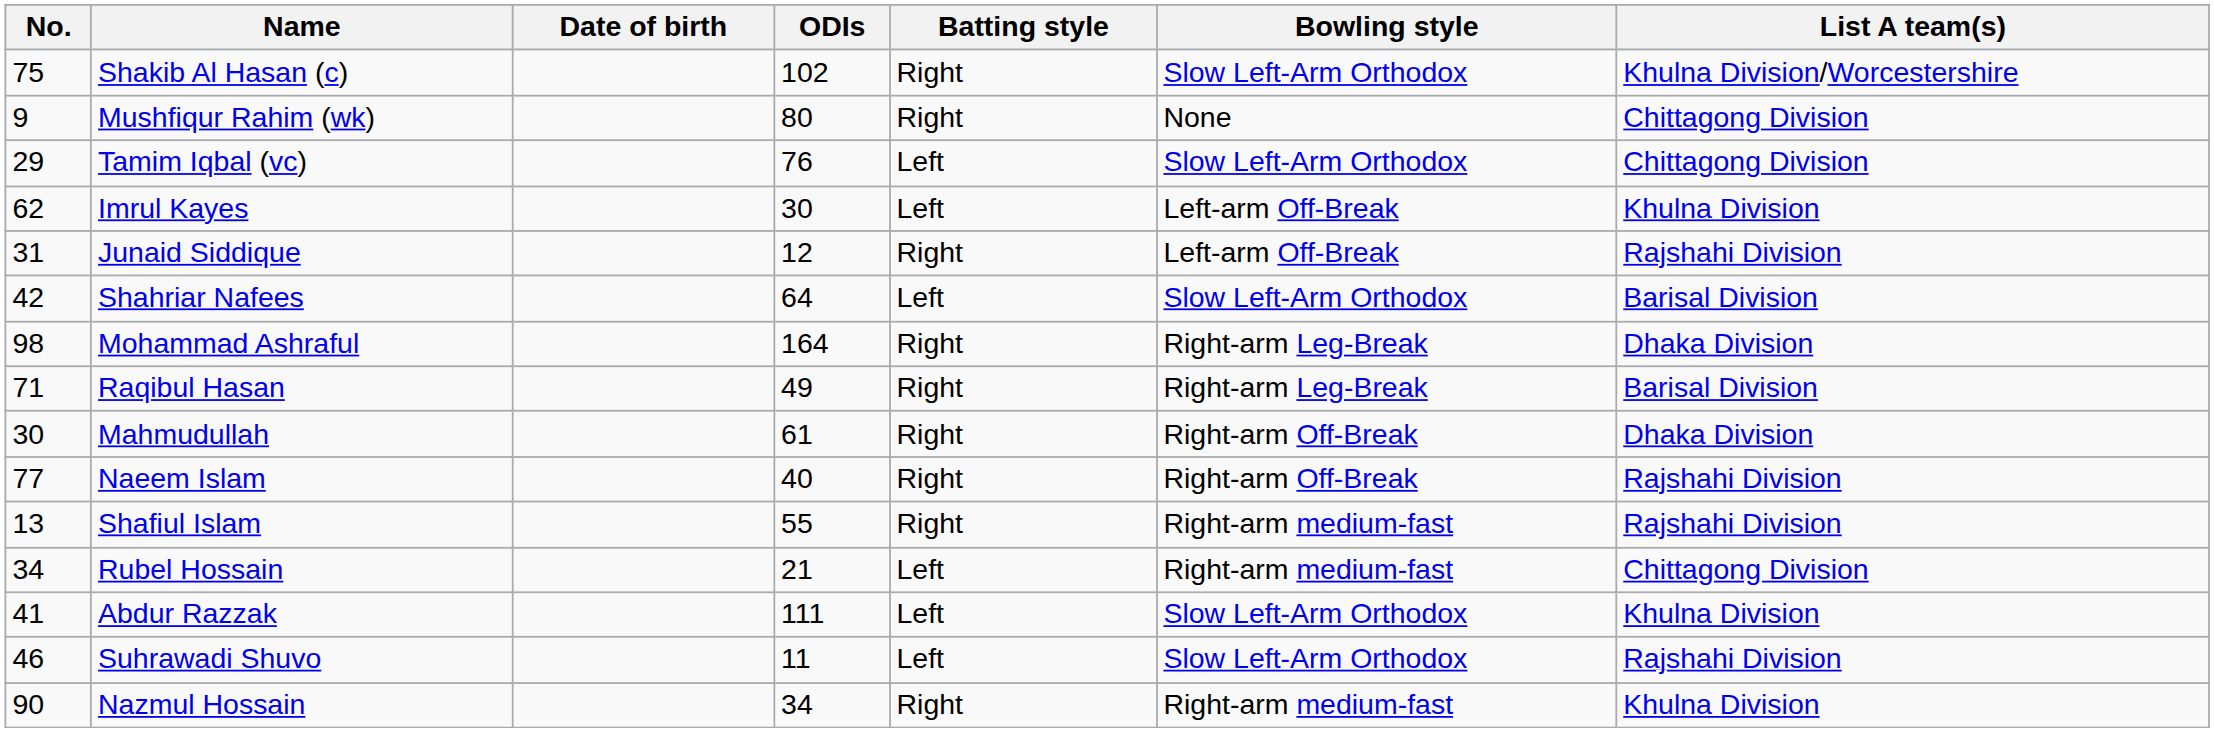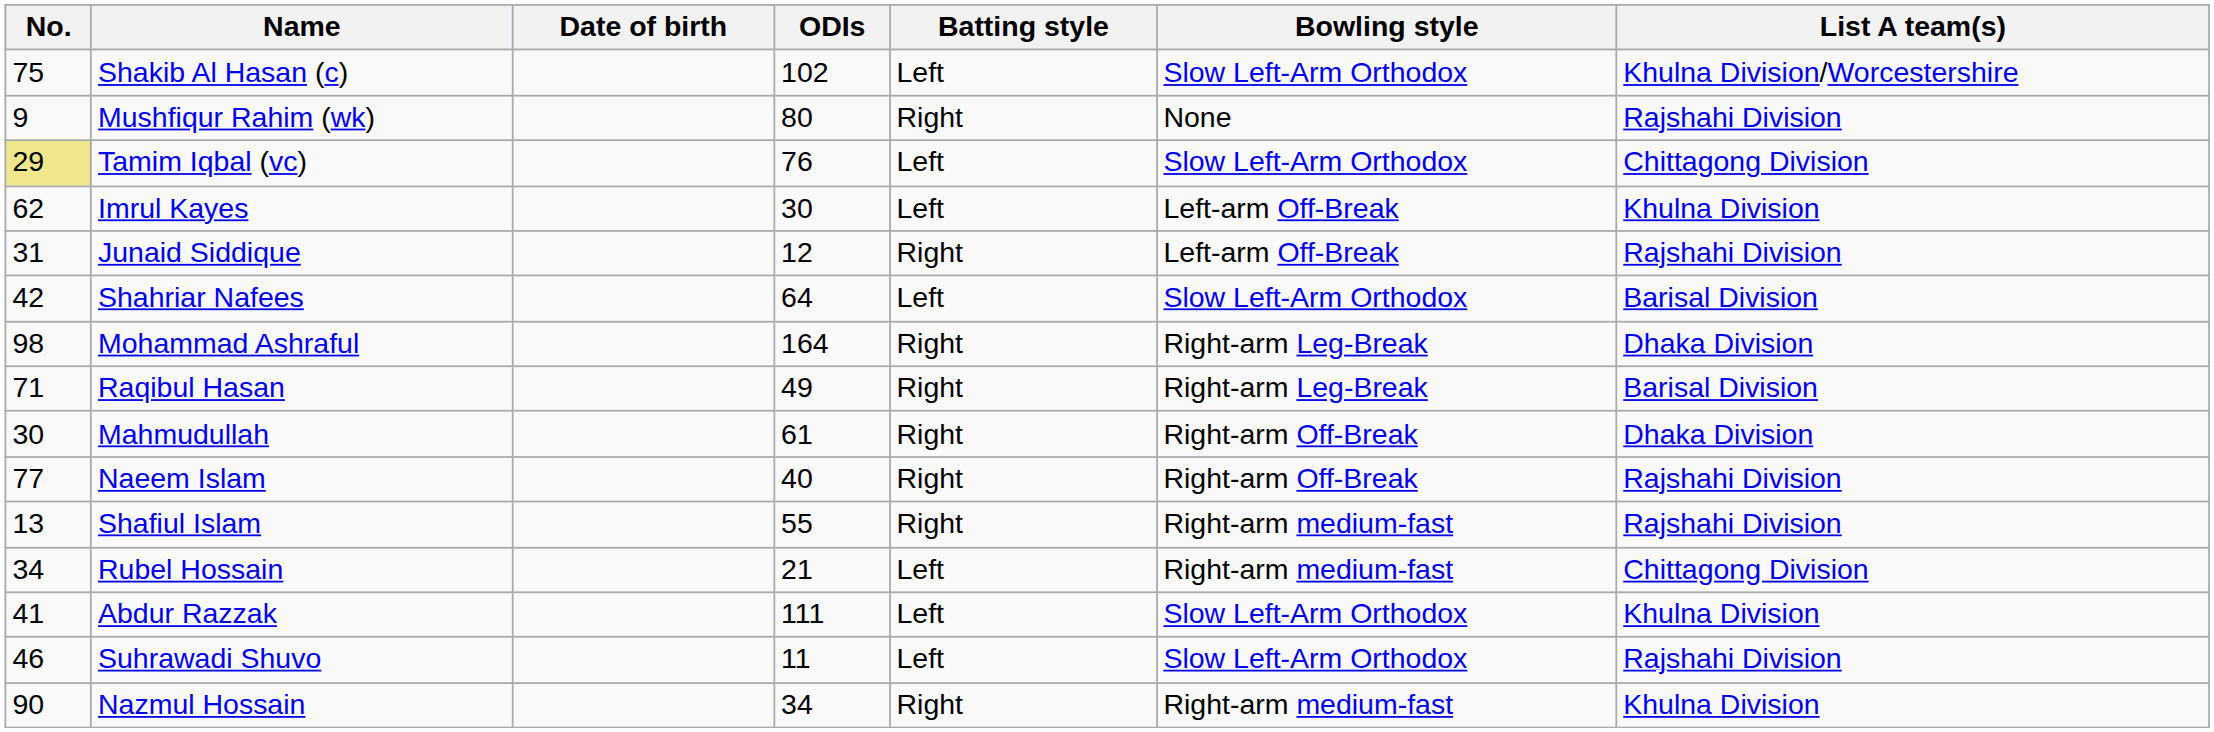Shakib Al Hasan (c) | Batting style: Right -> Left
Mushfiqur Rahim (wk) | List A team(s): Chittagong Division -> Rajshahi Division
Tamim Iqbal (vc) | No.: no background -> khaki background
